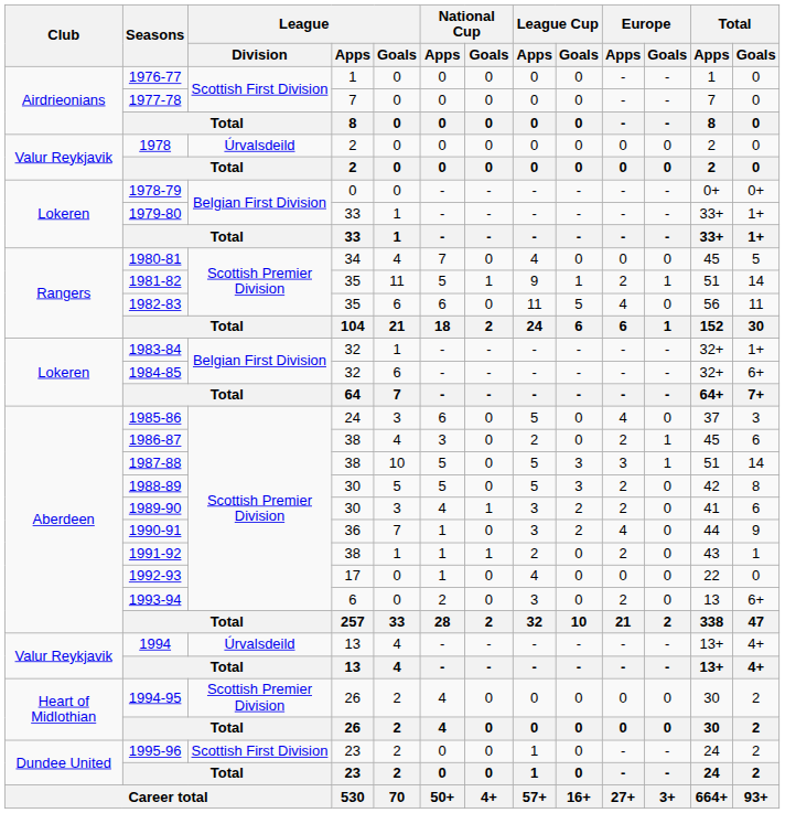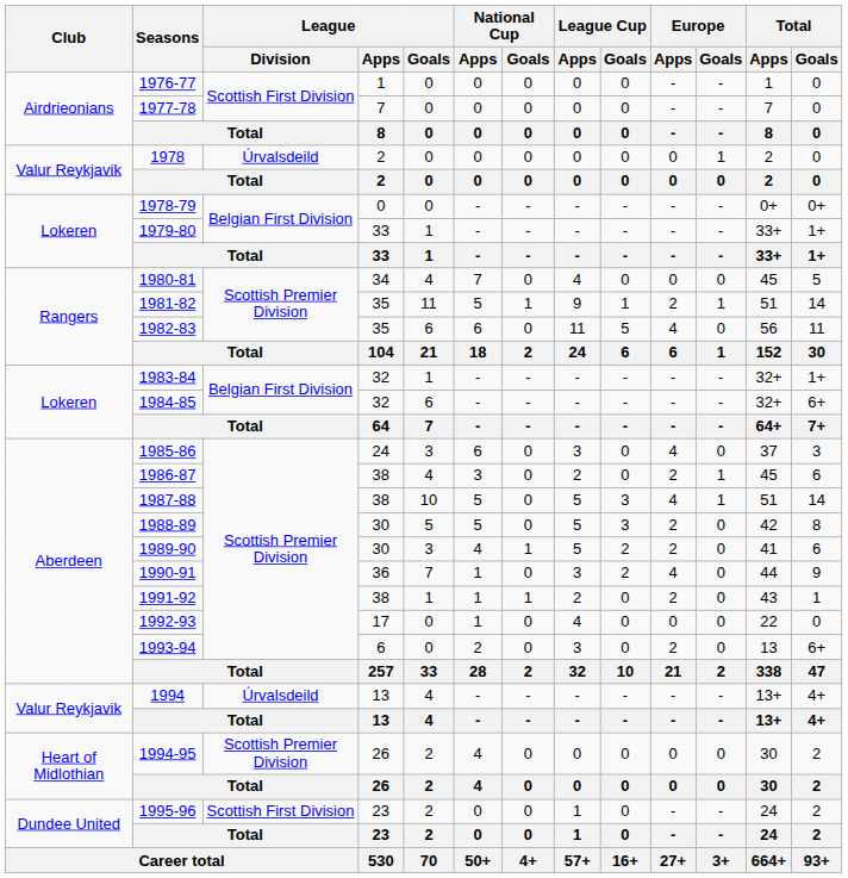1978 | Europe / Goals: 0 -> 1
1985-86 | League Cup / Apps: 5 -> 3
1987-88 | Europe / Apps: 3 -> 4
1989-90 | League Cup / Apps: 3 -> 5
